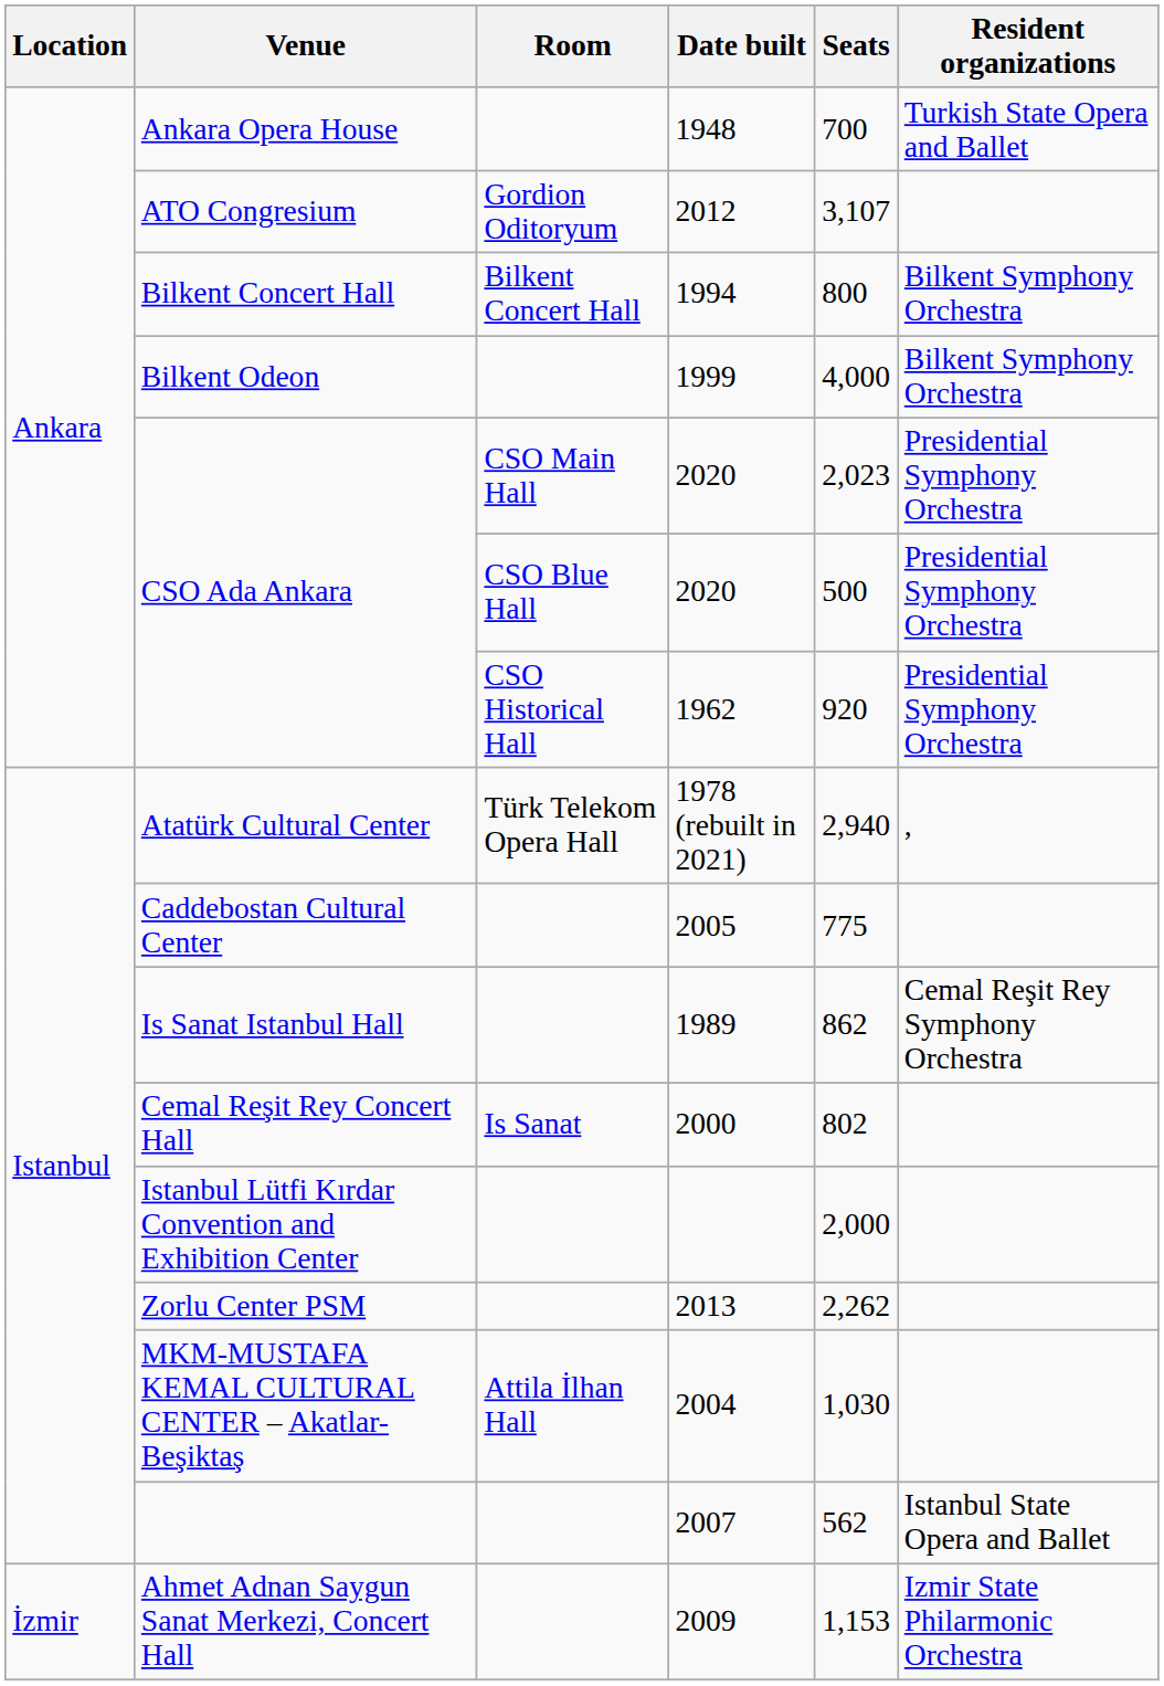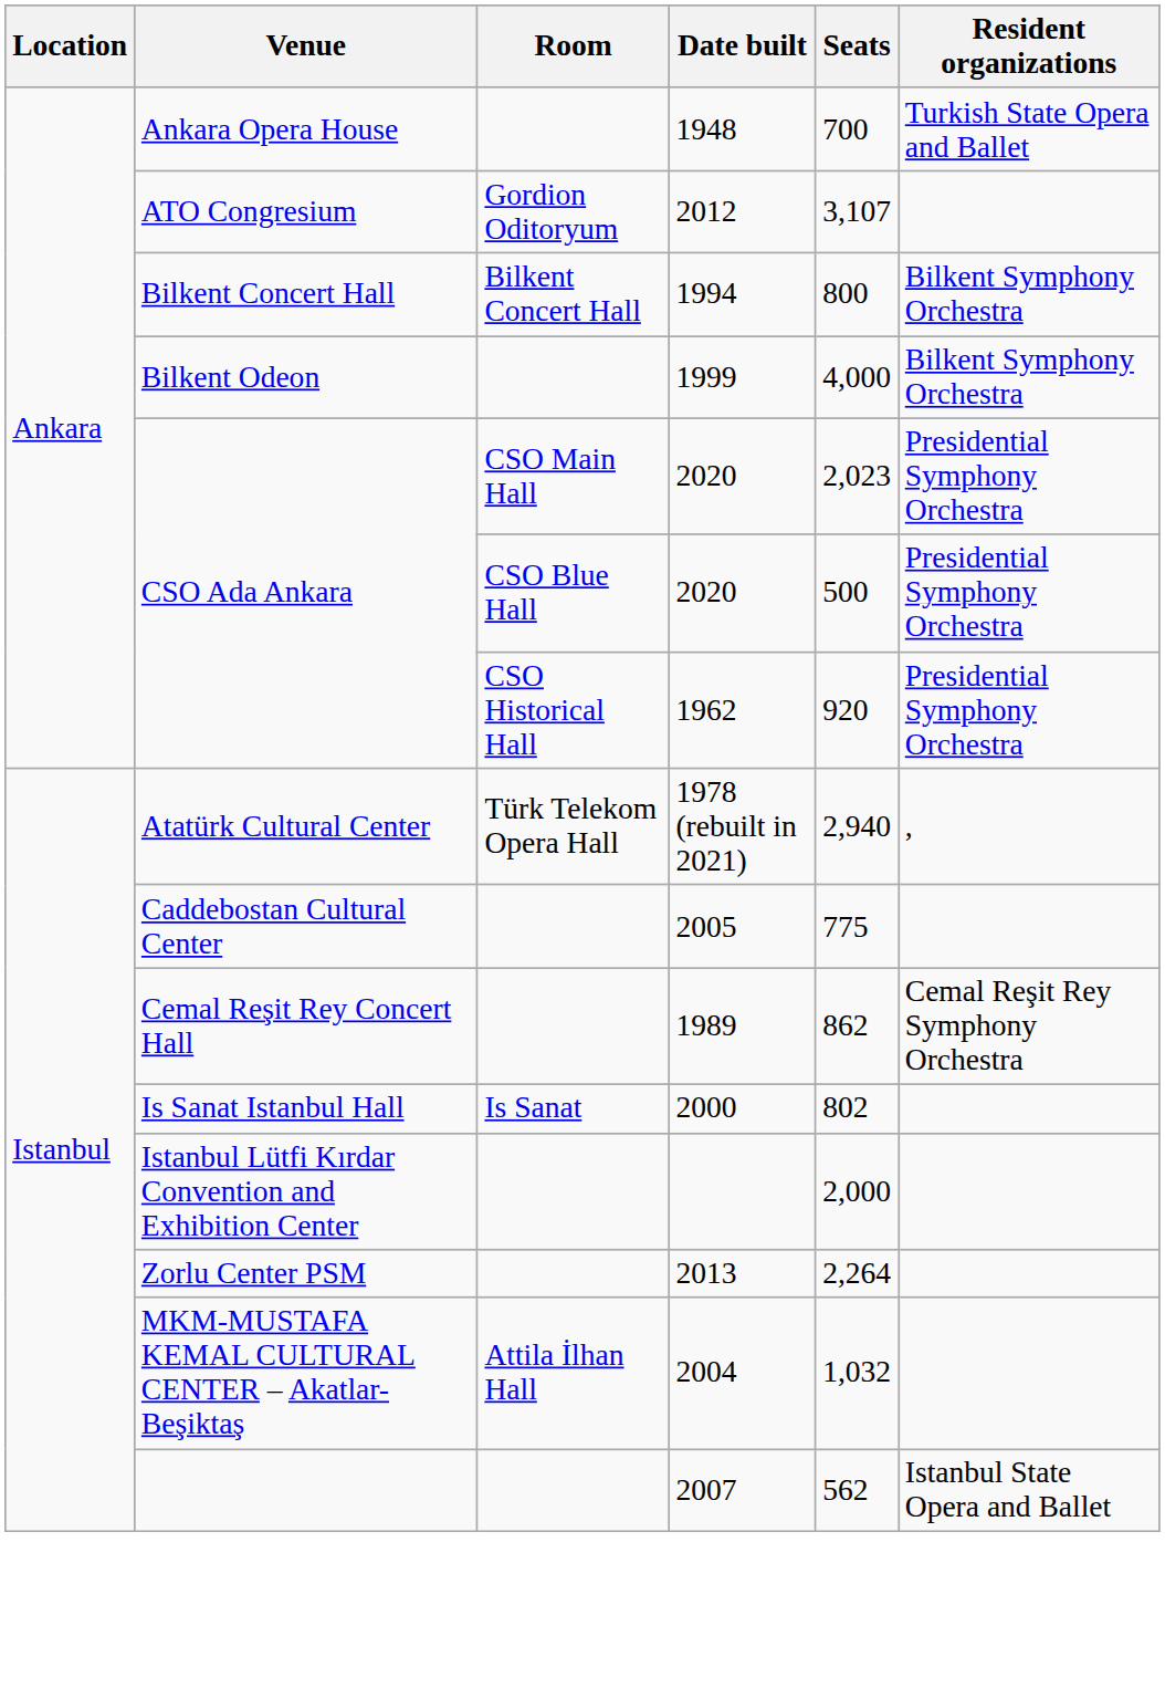1989 | Venue: Is Sanat Istanbul Hall -> Cemal Reşit Rey Concert Hall
2000 | Venue: Cemal Reşit Rey Concert Hall -> Is Sanat Istanbul Hall
2013 | Seats: 2,262 -> 2,264
2004 | Seats: 1,030 -> 1,032
- row: İzmir | Ahmet Adnan Saygun Sanat Merkezi, Concert Hall | 2009 | 1,153 | Izmir State Philarmonic Orchestra
